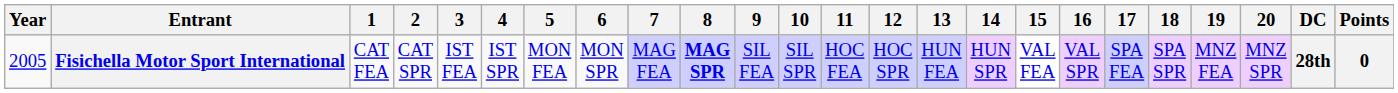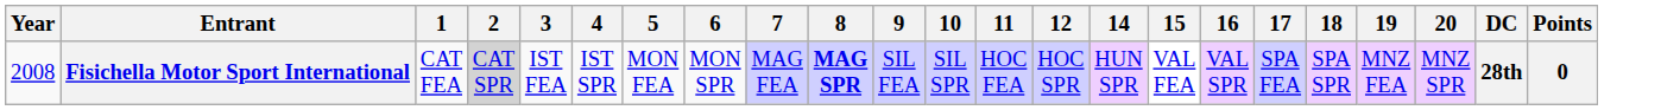- column: 13 | HUN FEA
Fisichella Motor Sport International | Year: 2005 -> 2008
Fisichella Motor Sport International | 2: no background -> lightgrey background
